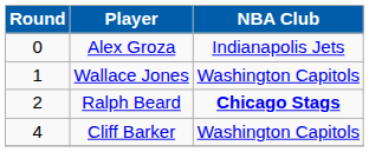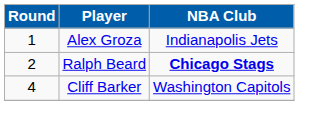Alex Groza | Round: 0 -> 1
- row: 1 | Wallace Jones | Washington Capitols
